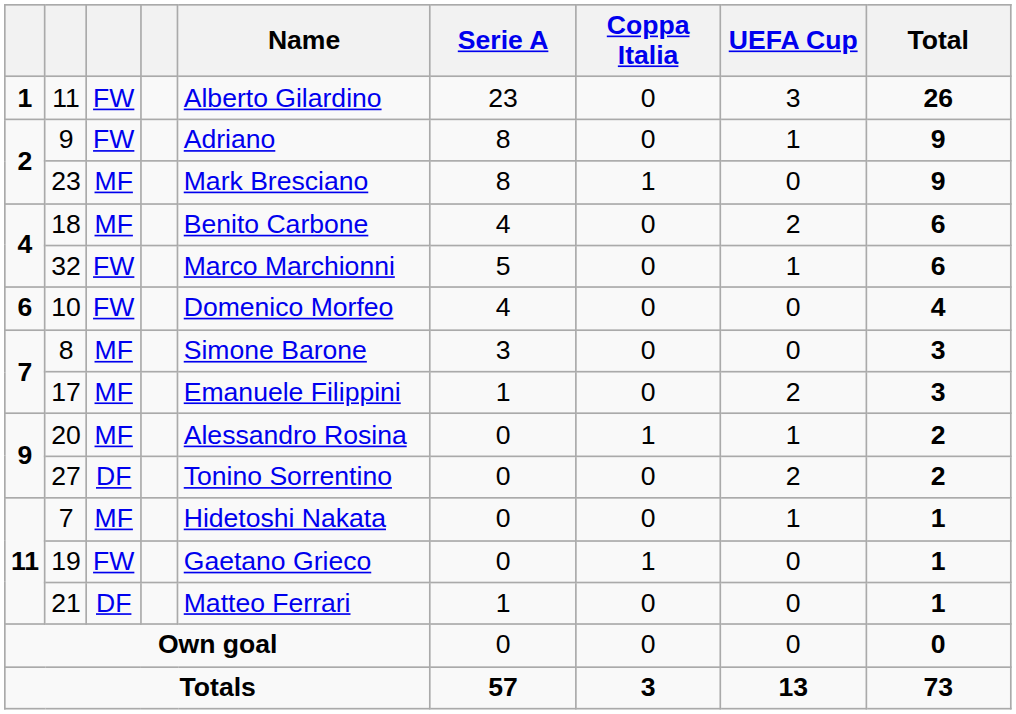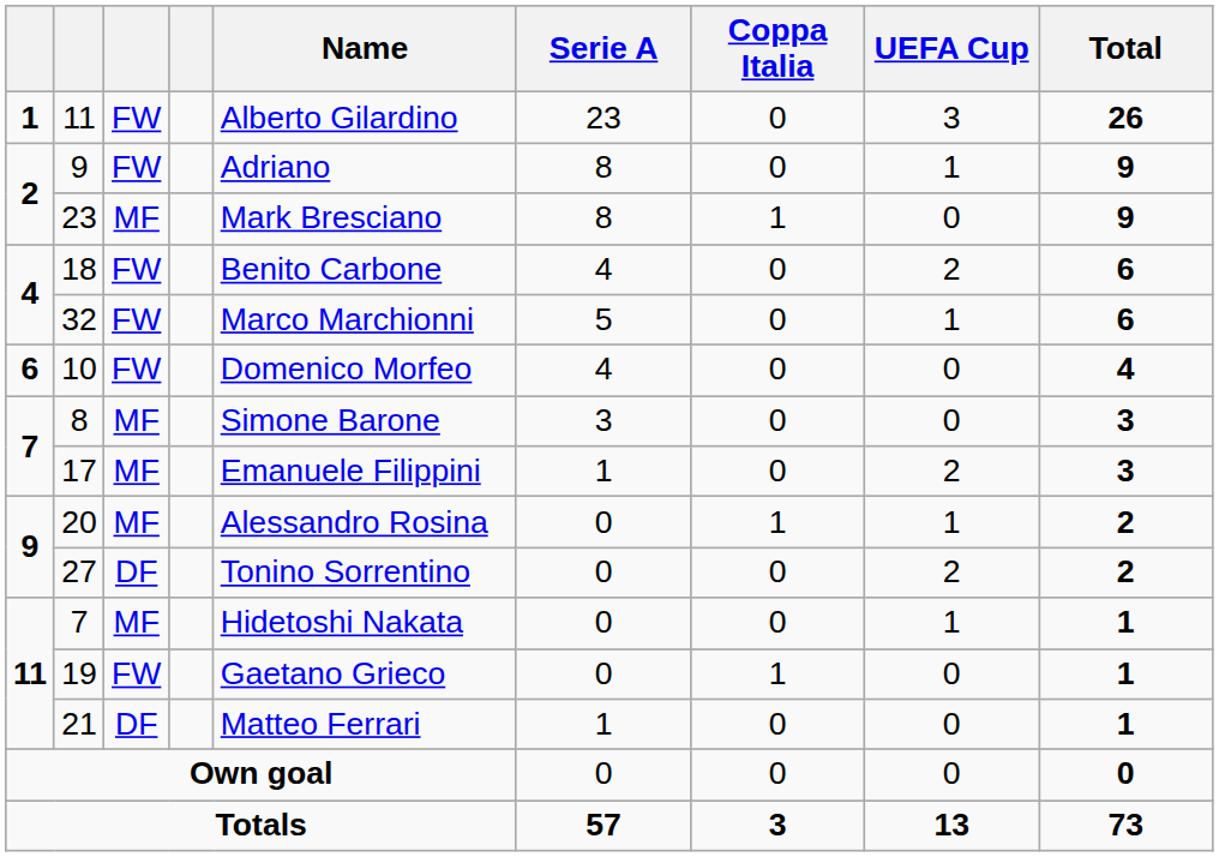18 | column 3: MF -> FW
